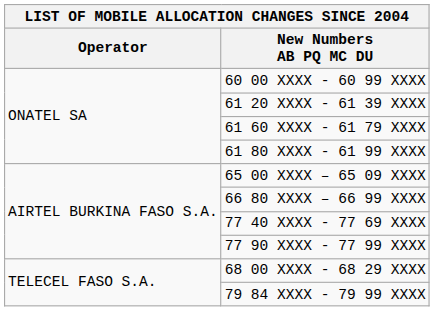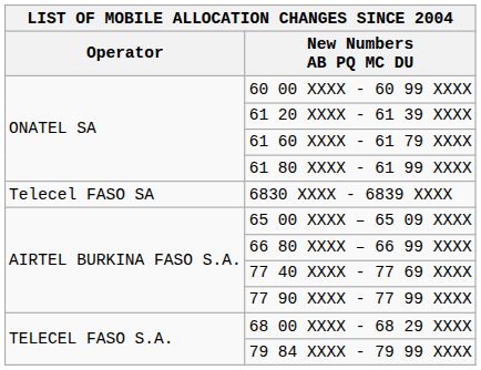+ row: Telecel FASO SA | 6830 XXXX - 6839 XXXX
